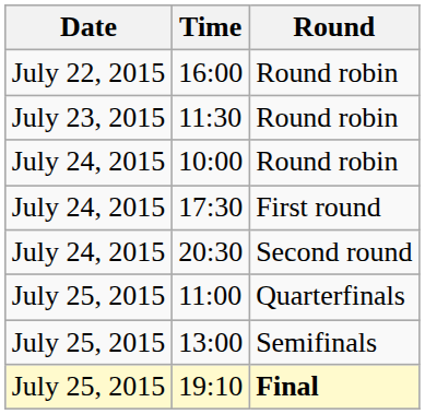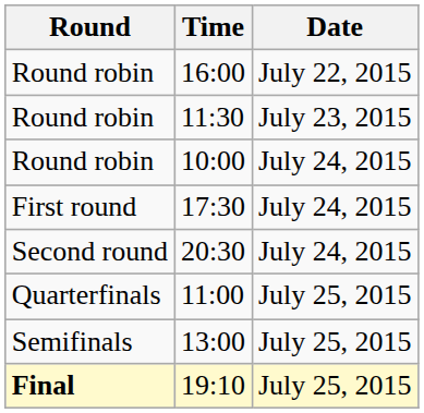columns swapped: Date <-> Round
